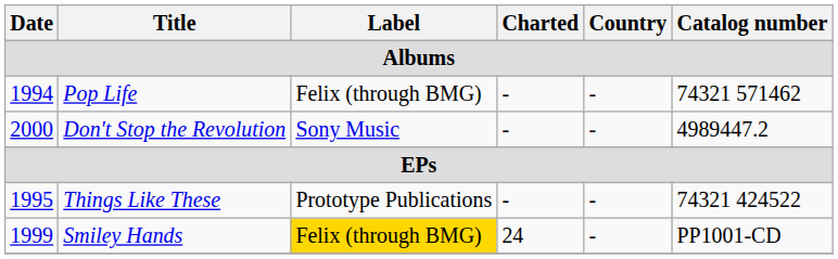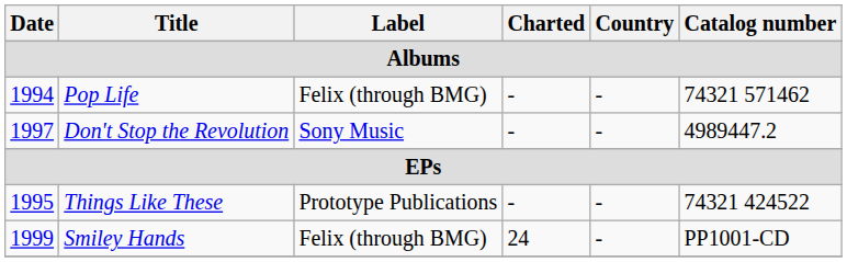Don't Stop the Revolution | Date: 2000 -> 1997
Smiley Hands | Label: gold background -> no background
